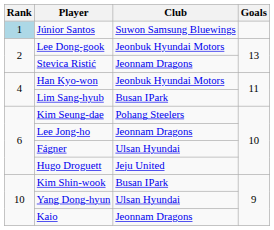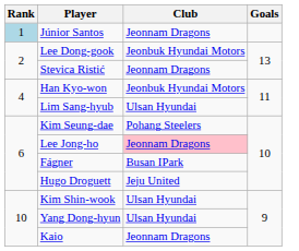Júnior Santos | Club: Suwon Samsung Bluewings -> Jeonnam Dragons
Lim Sang-hyub | Club: Busan IPark -> Ulsan Hyundai
Lee Jong-ho | Club: no background -> pink background
Fágner | Club: Ulsan Hyundai -> Busan IPark
Kim Shin-wook | Club: Busan IPark -> Ulsan Hyundai
